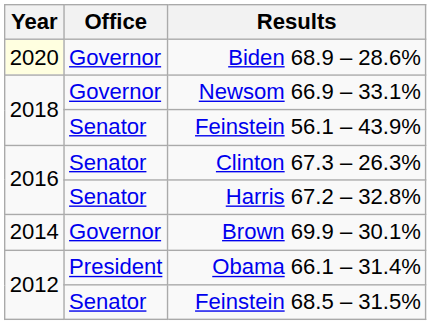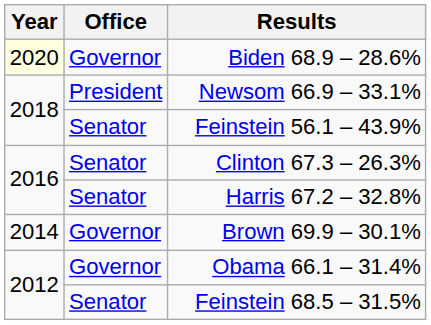Newsom 66.9 – 33.1% | Office: Governor -> President
Obama 66.1 – 31.4% | Office: President -> Governor
